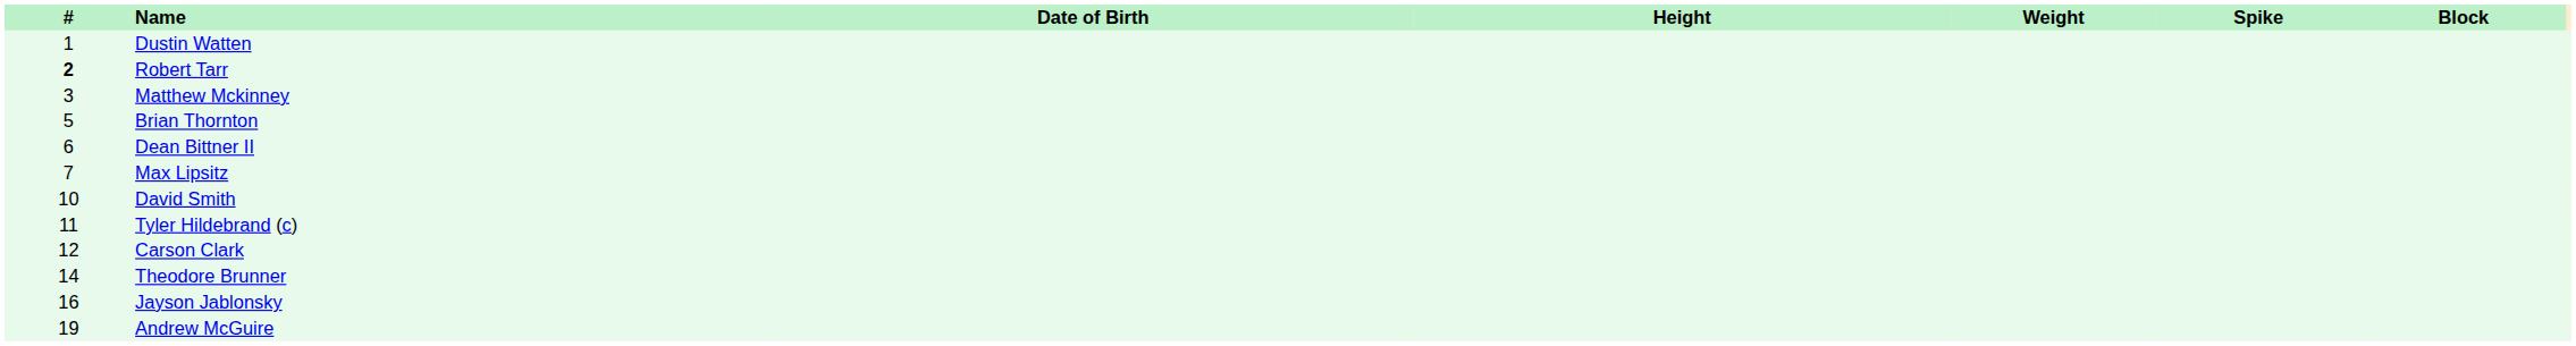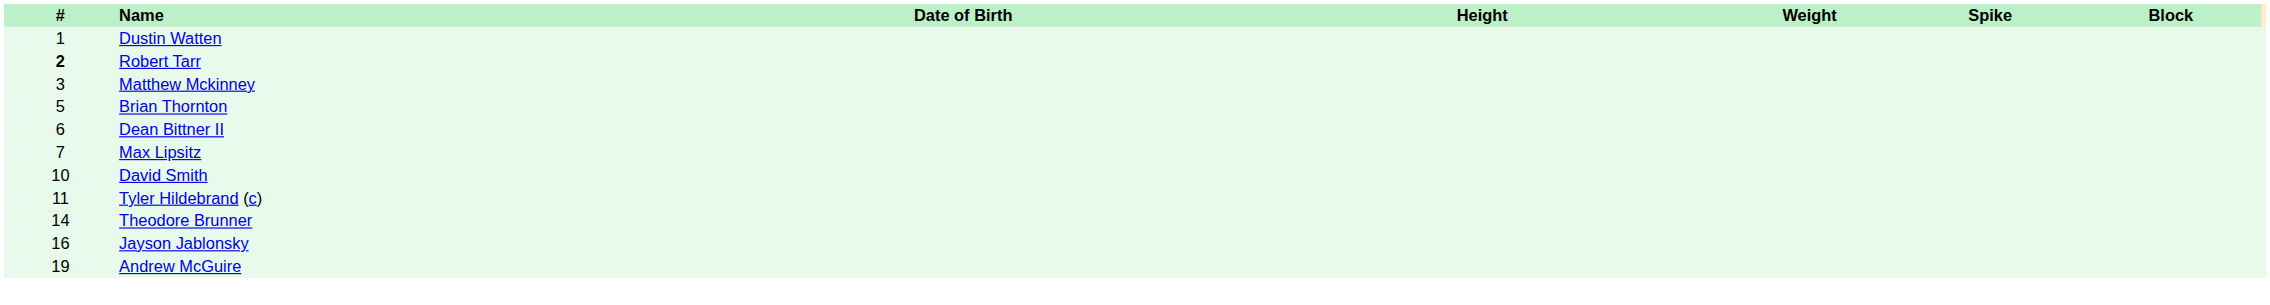- row: 12 | Carson Clark
